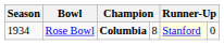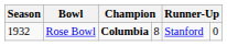Rose Bowl | Season: 1934 -> 1932
Rose Bowl | column 5: lightyellow background -> no background
